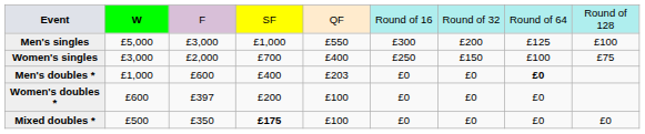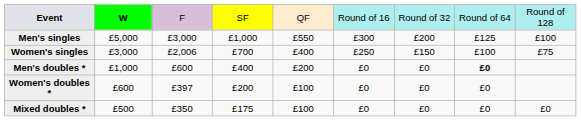Women's singles | column 3: £2,000 -> £2,006
Men's doubles * | column 5: £203 -> £200
Mixed doubles * | column 4: bold -> normal
